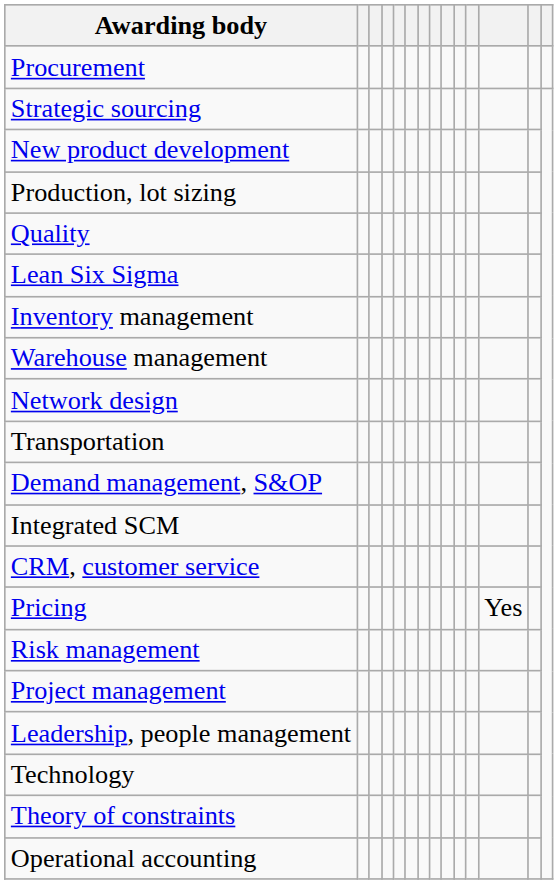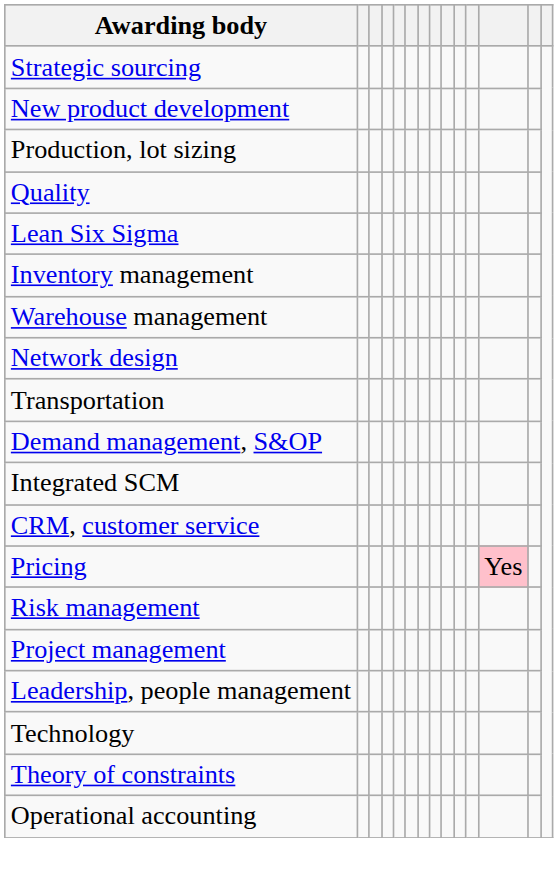- row: Procurement
Pricing | column 12: no background -> pink background
